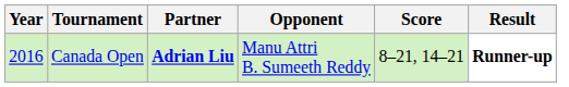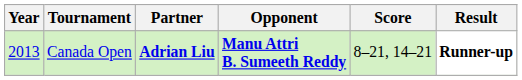Canada Open | Year: 2016 -> 2013
Canada Open | Opponent: normal -> bold
